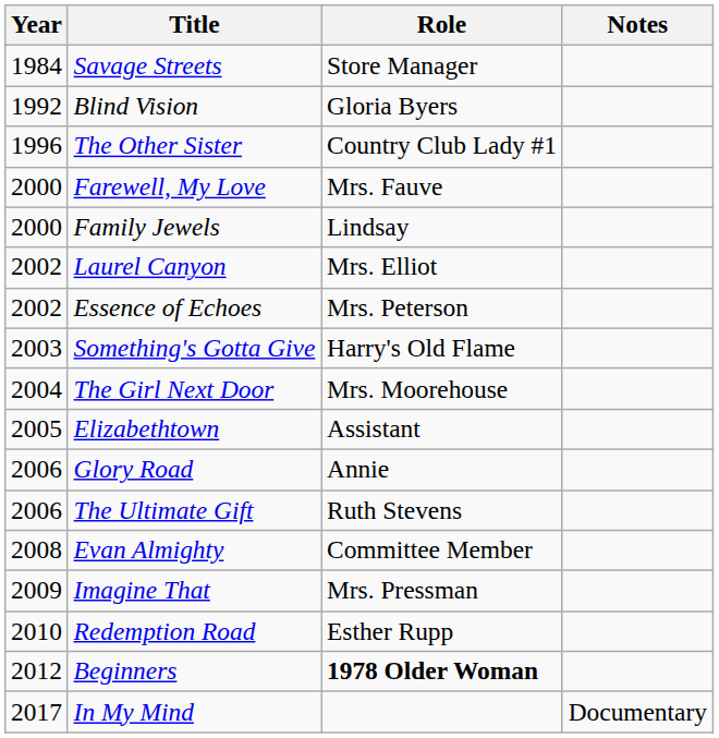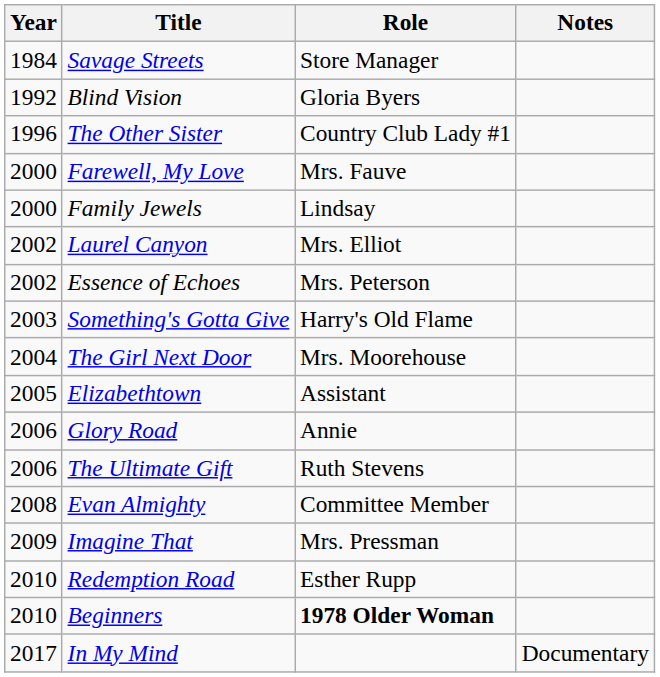Beginners | Year: 2012 -> 2010
